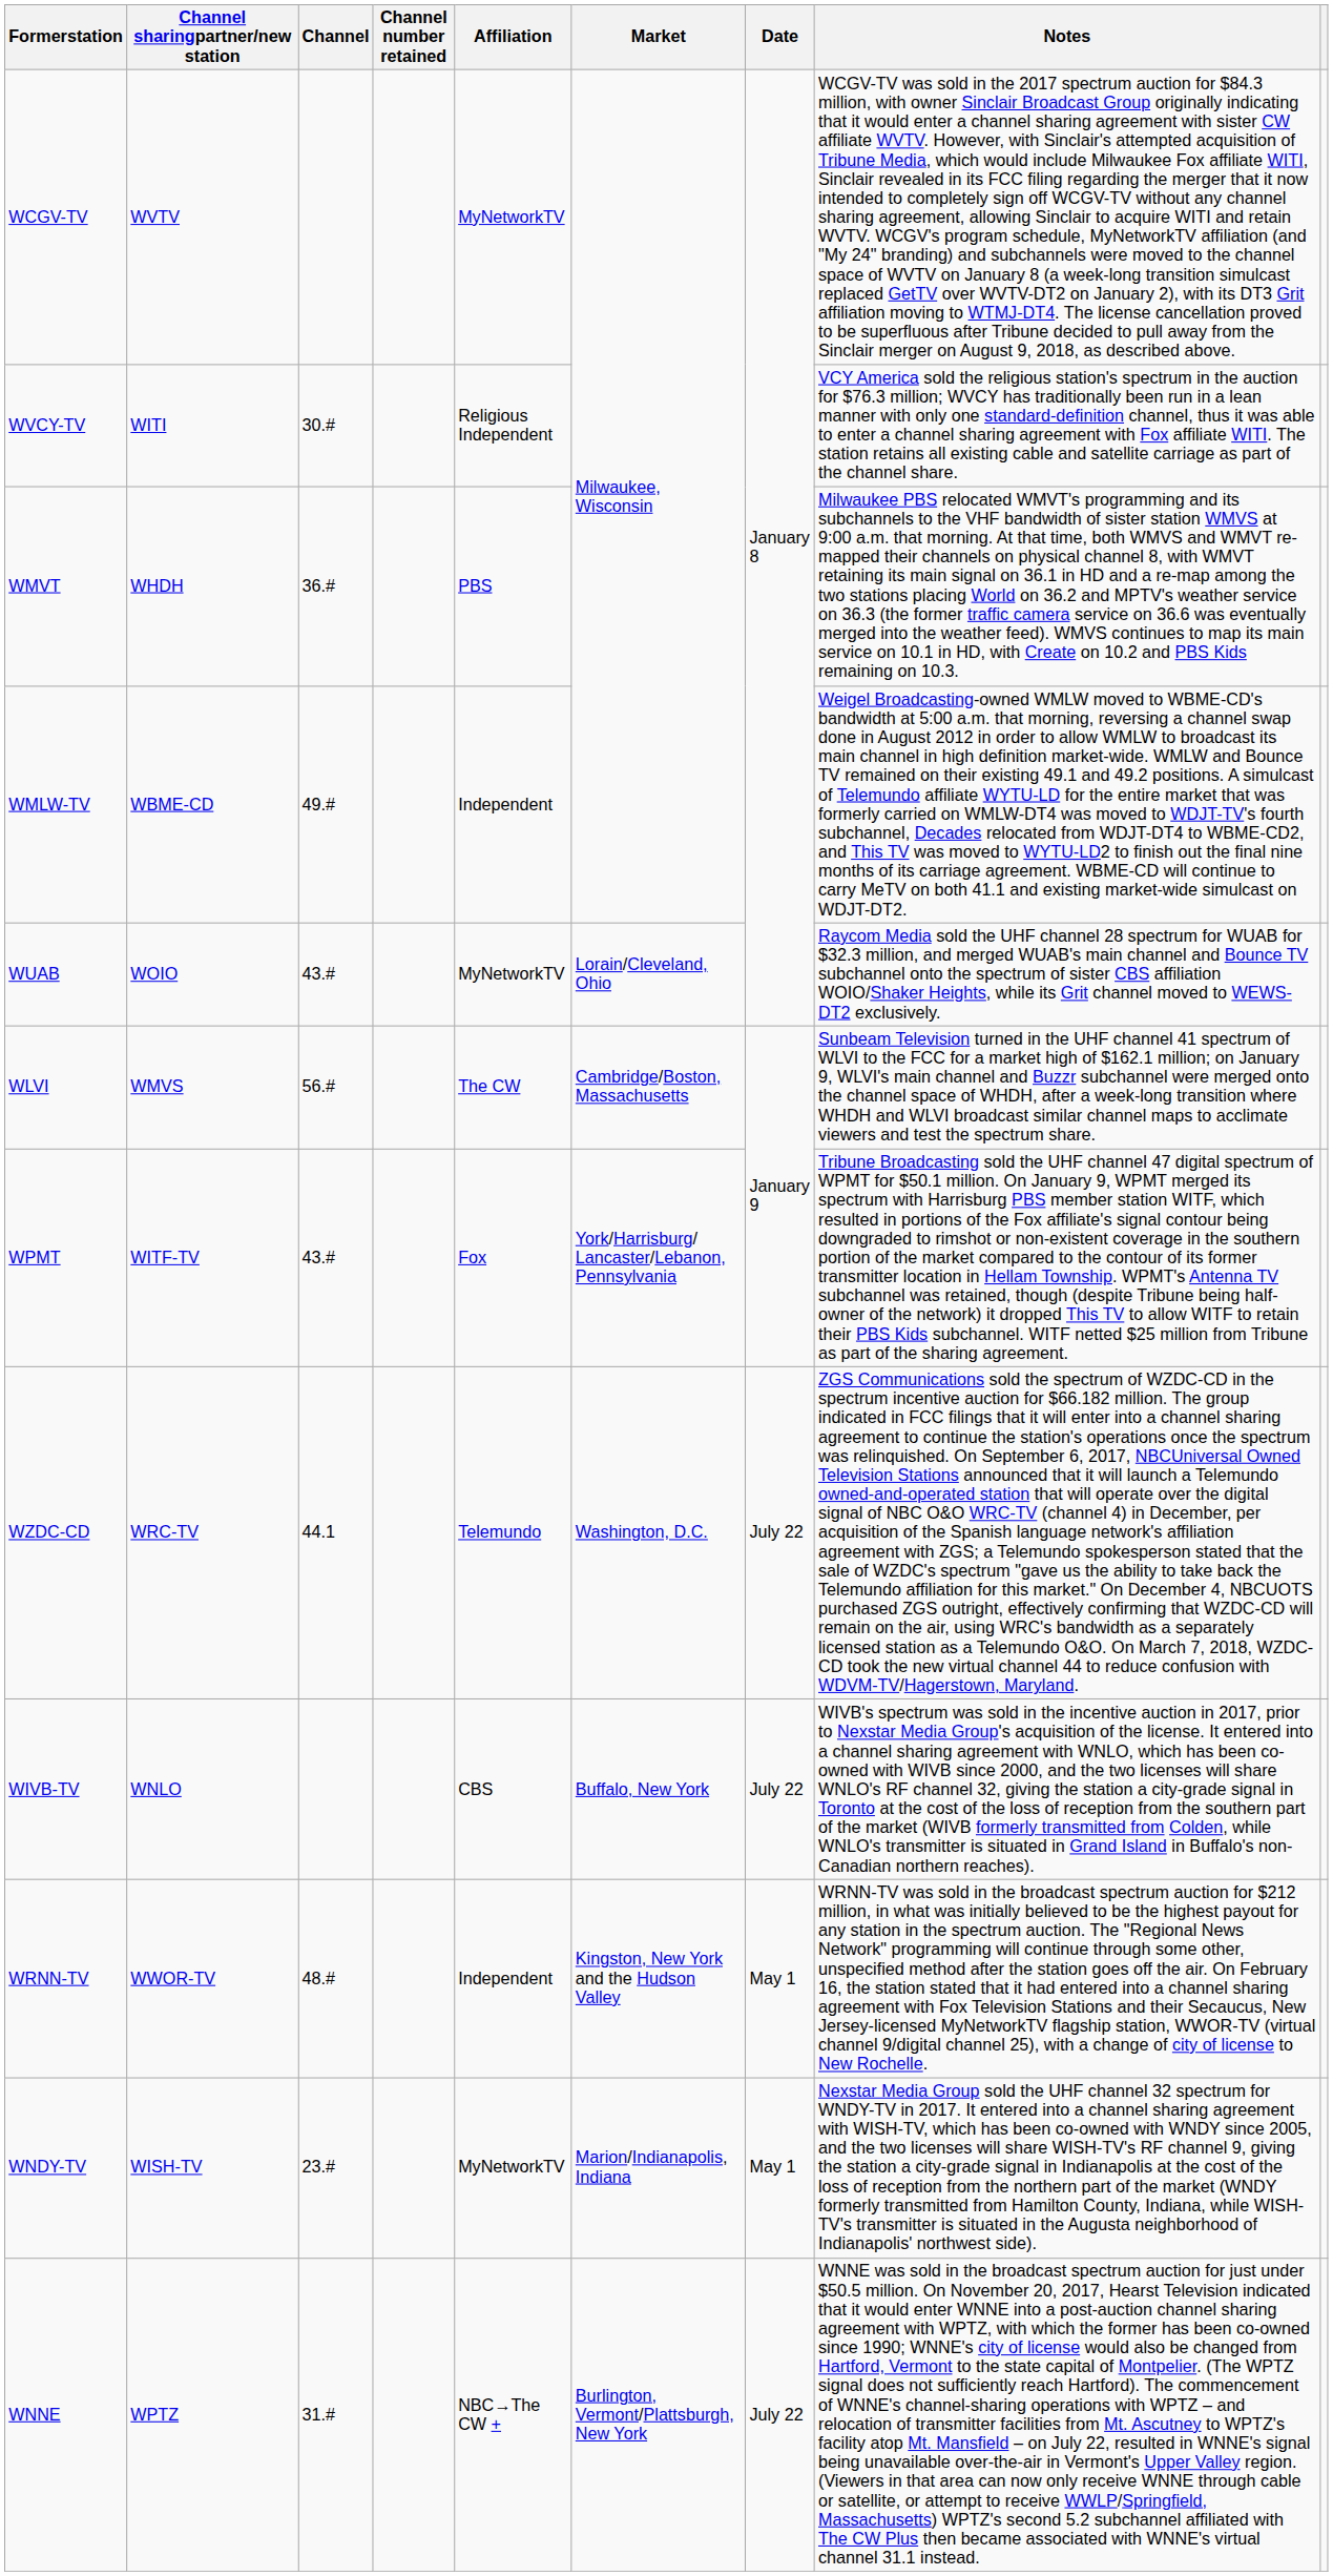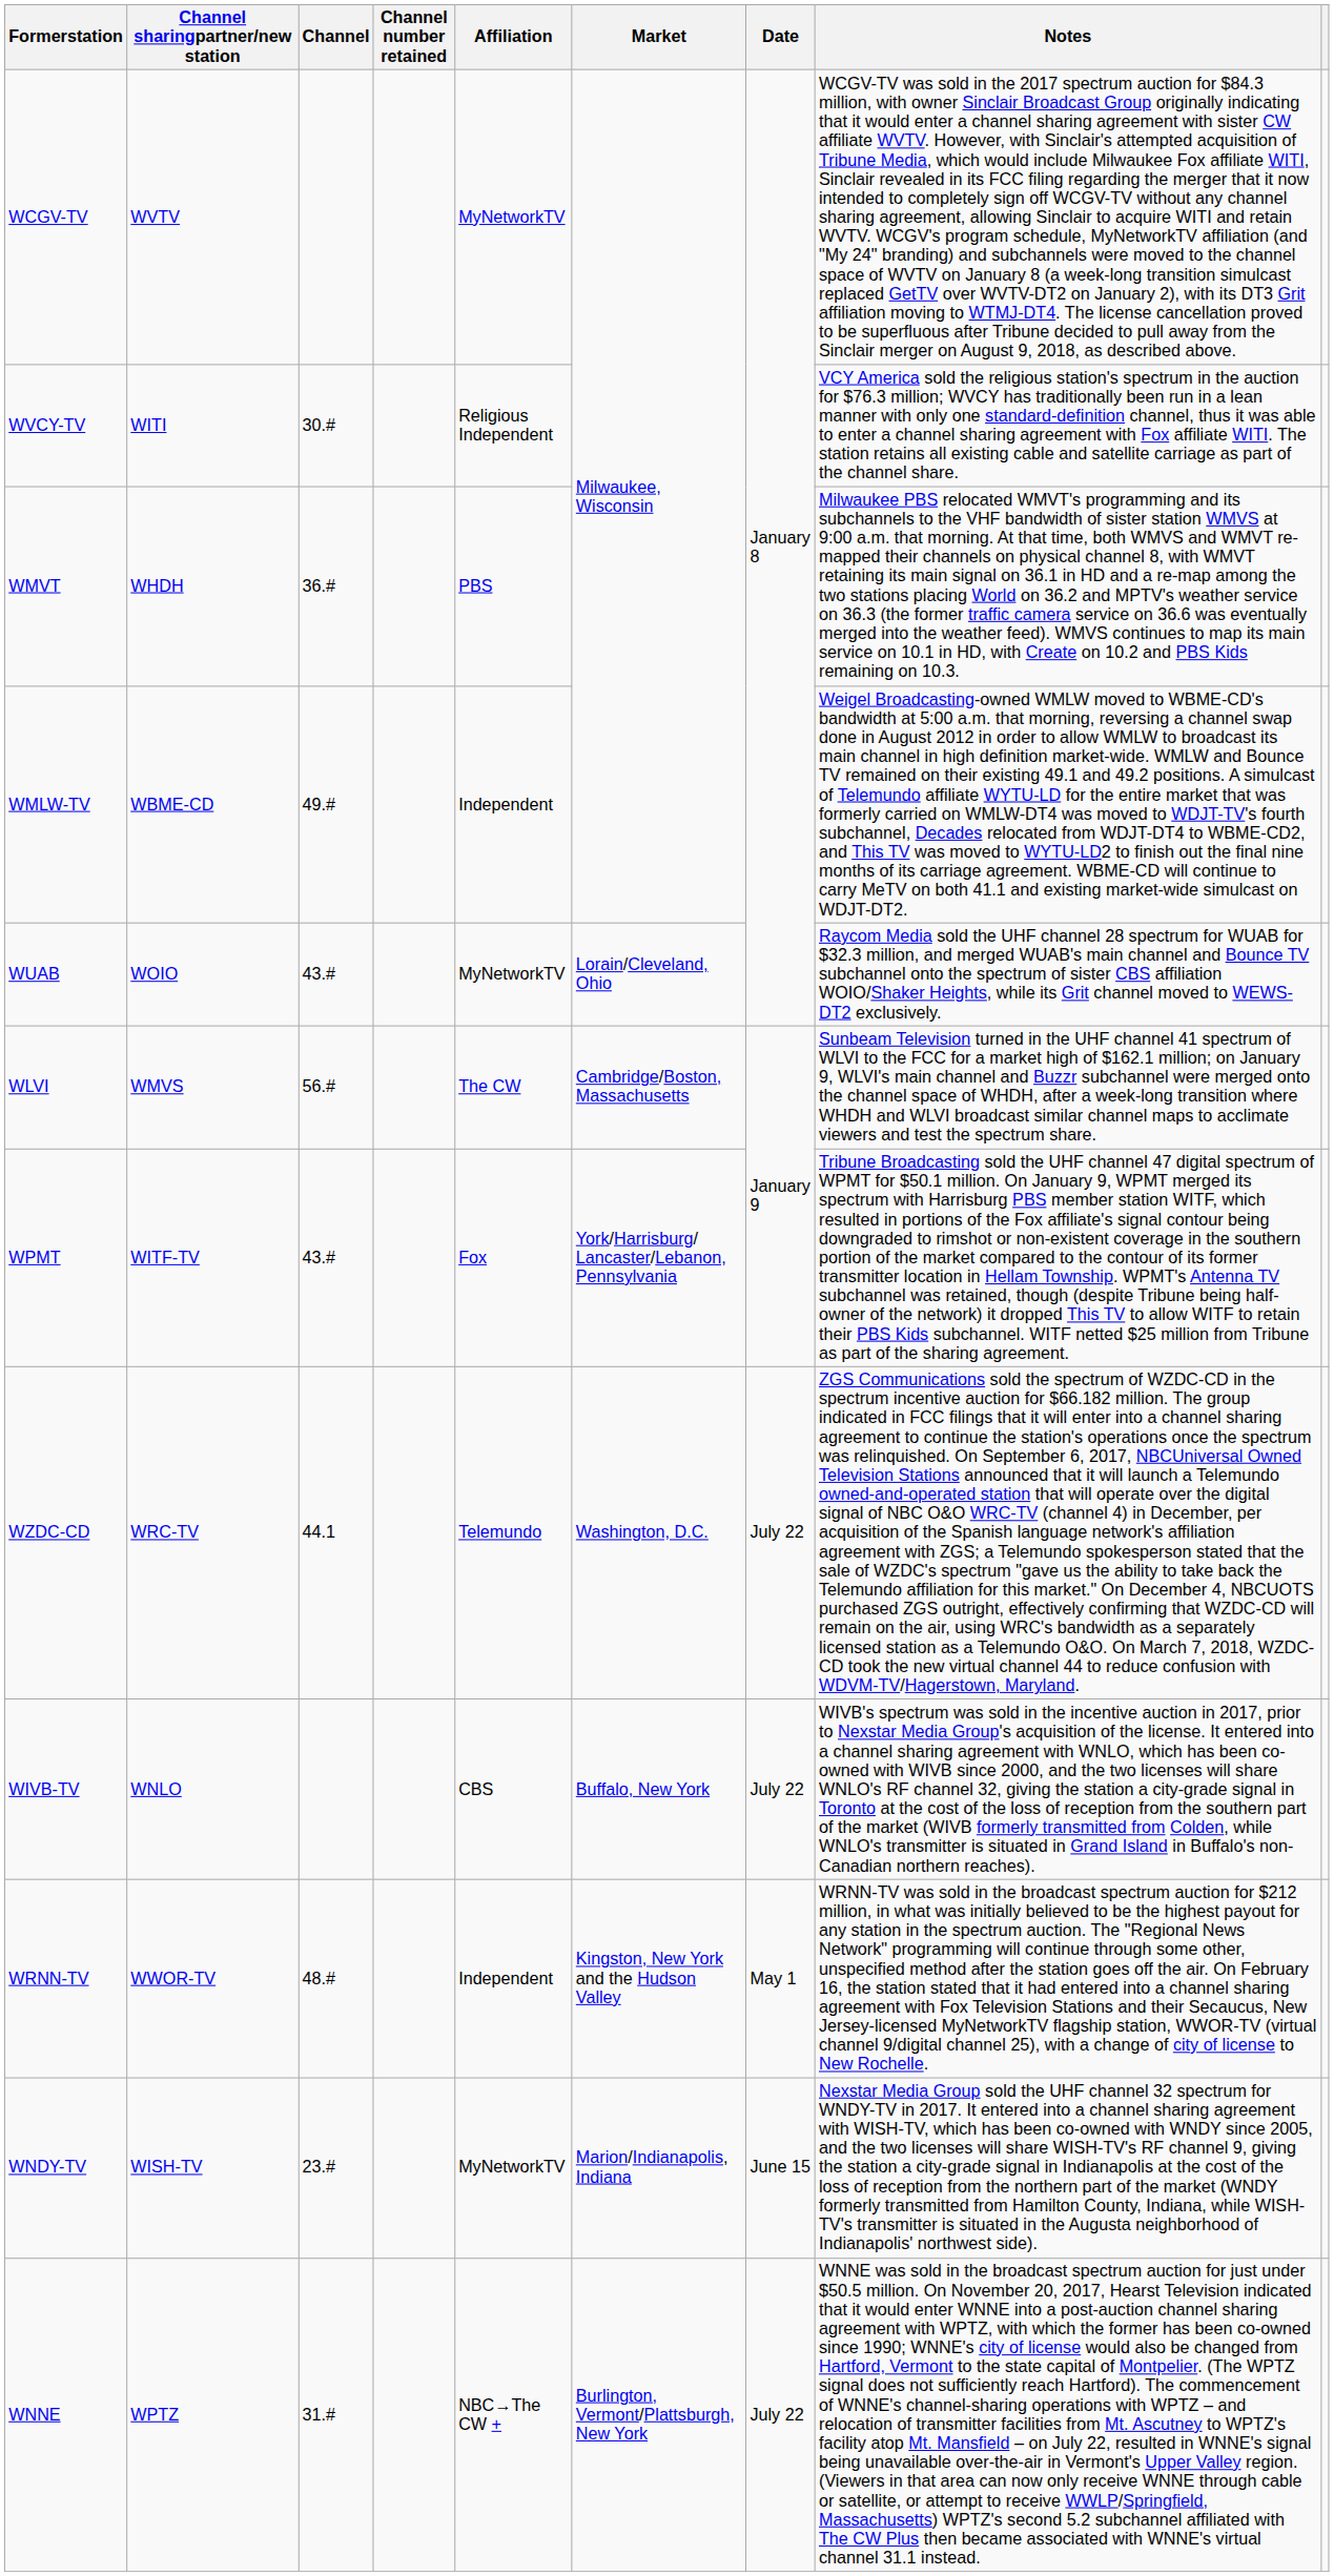WNDY-TV | Date: May 1 -> June 15
